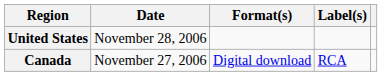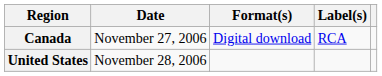rows swapped: Canada <-> United States
